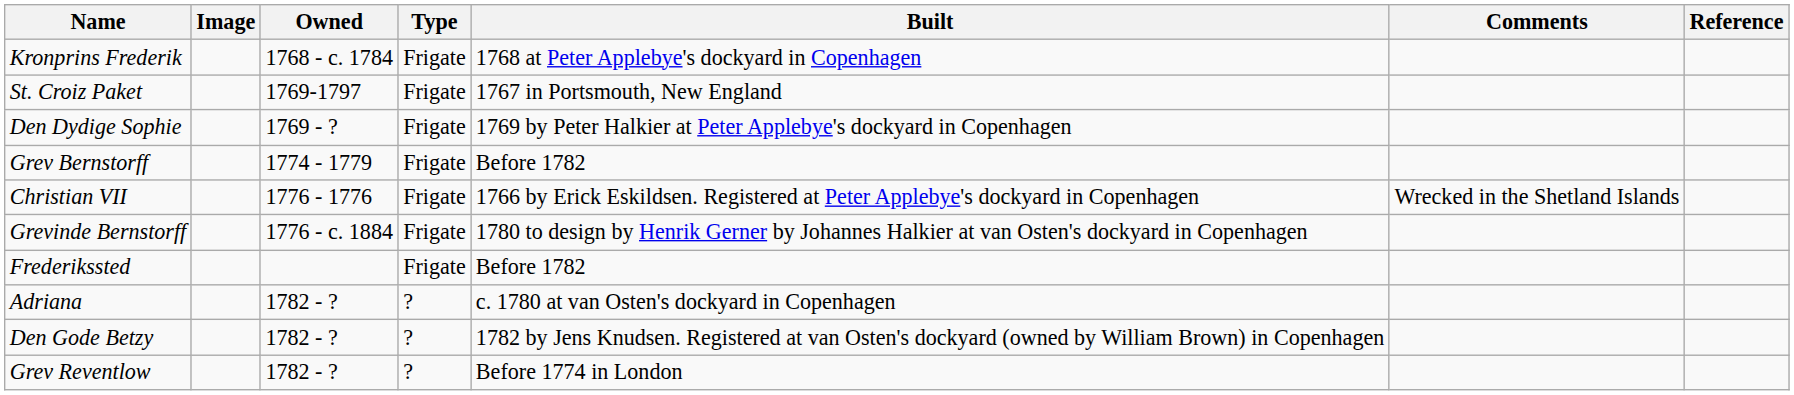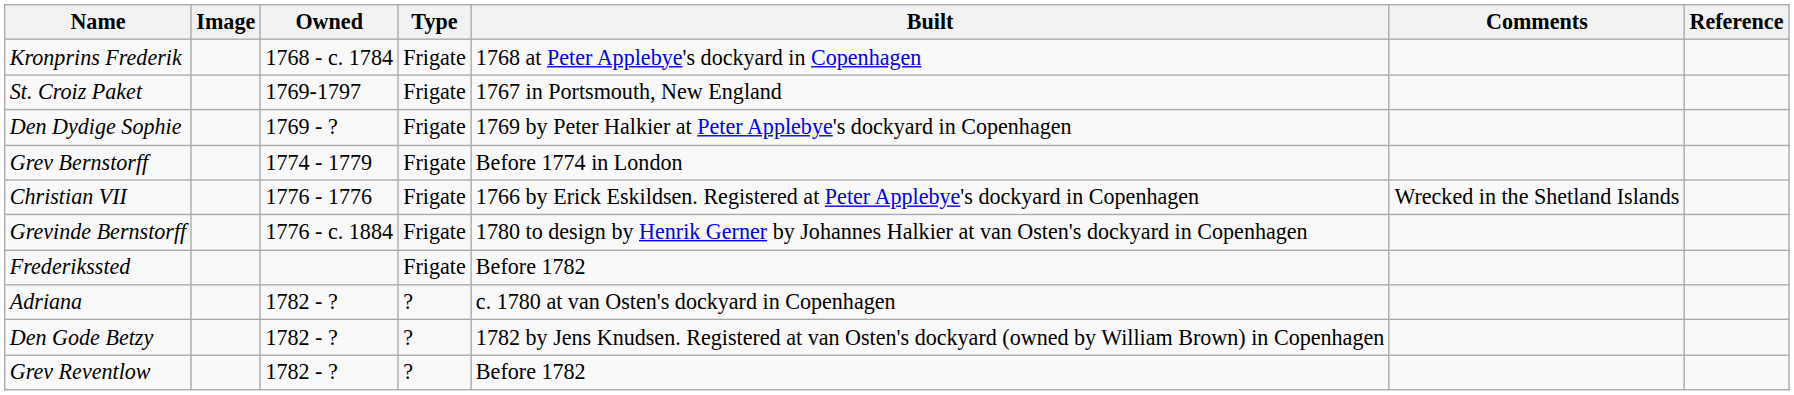Grev Bernstorff | Built: Before 1782 -> Before 1774 in London
Grev Reventlow | Built: Before 1774 in London -> Before 1782
